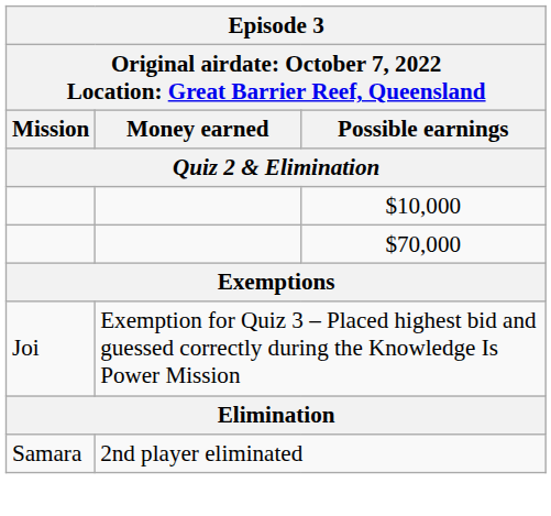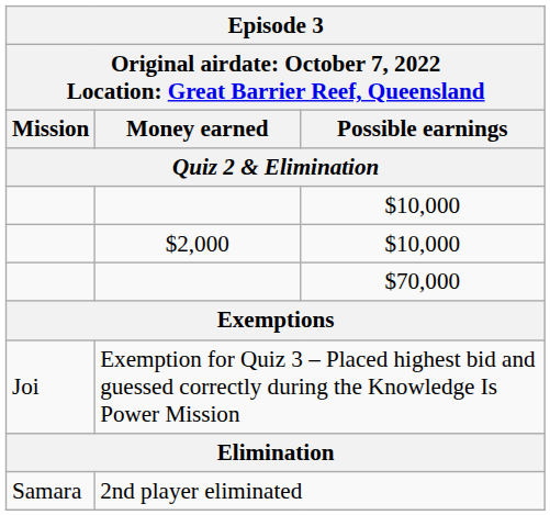+ row: $2,000 | $10,000
